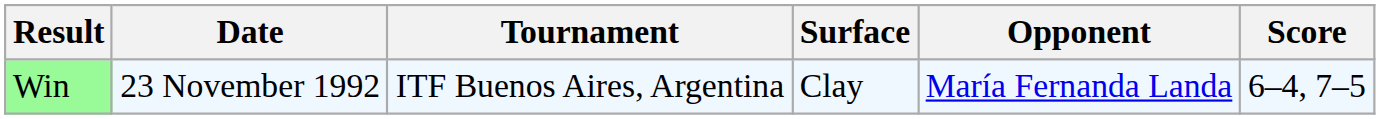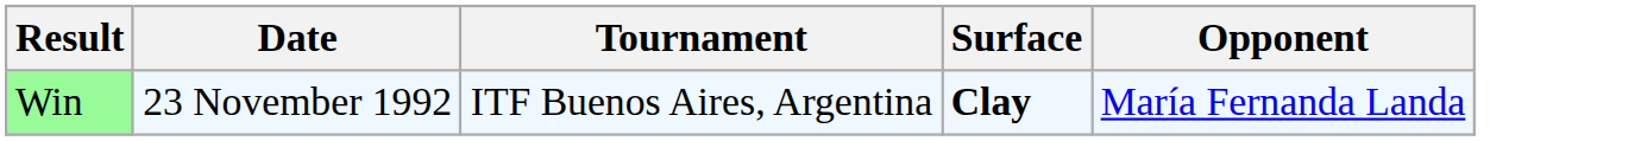- column: Score | 6–4, 7–5
Win | Surface: normal -> bold
